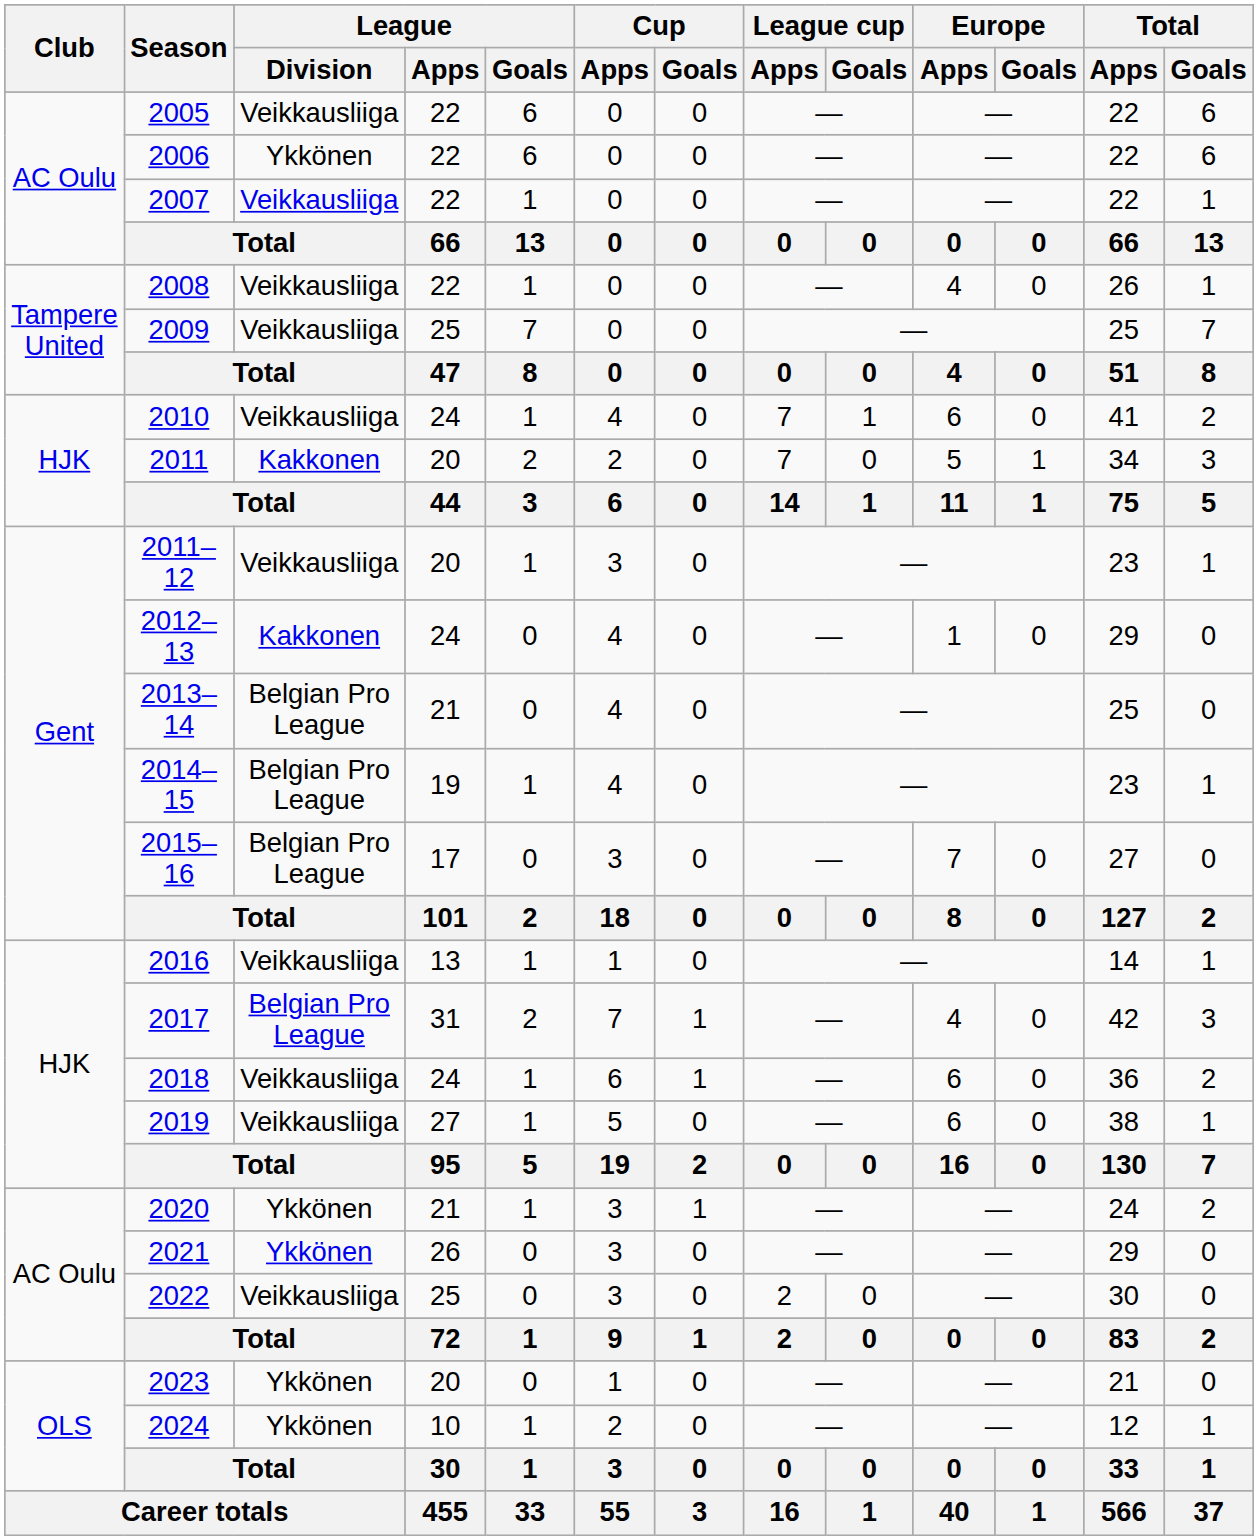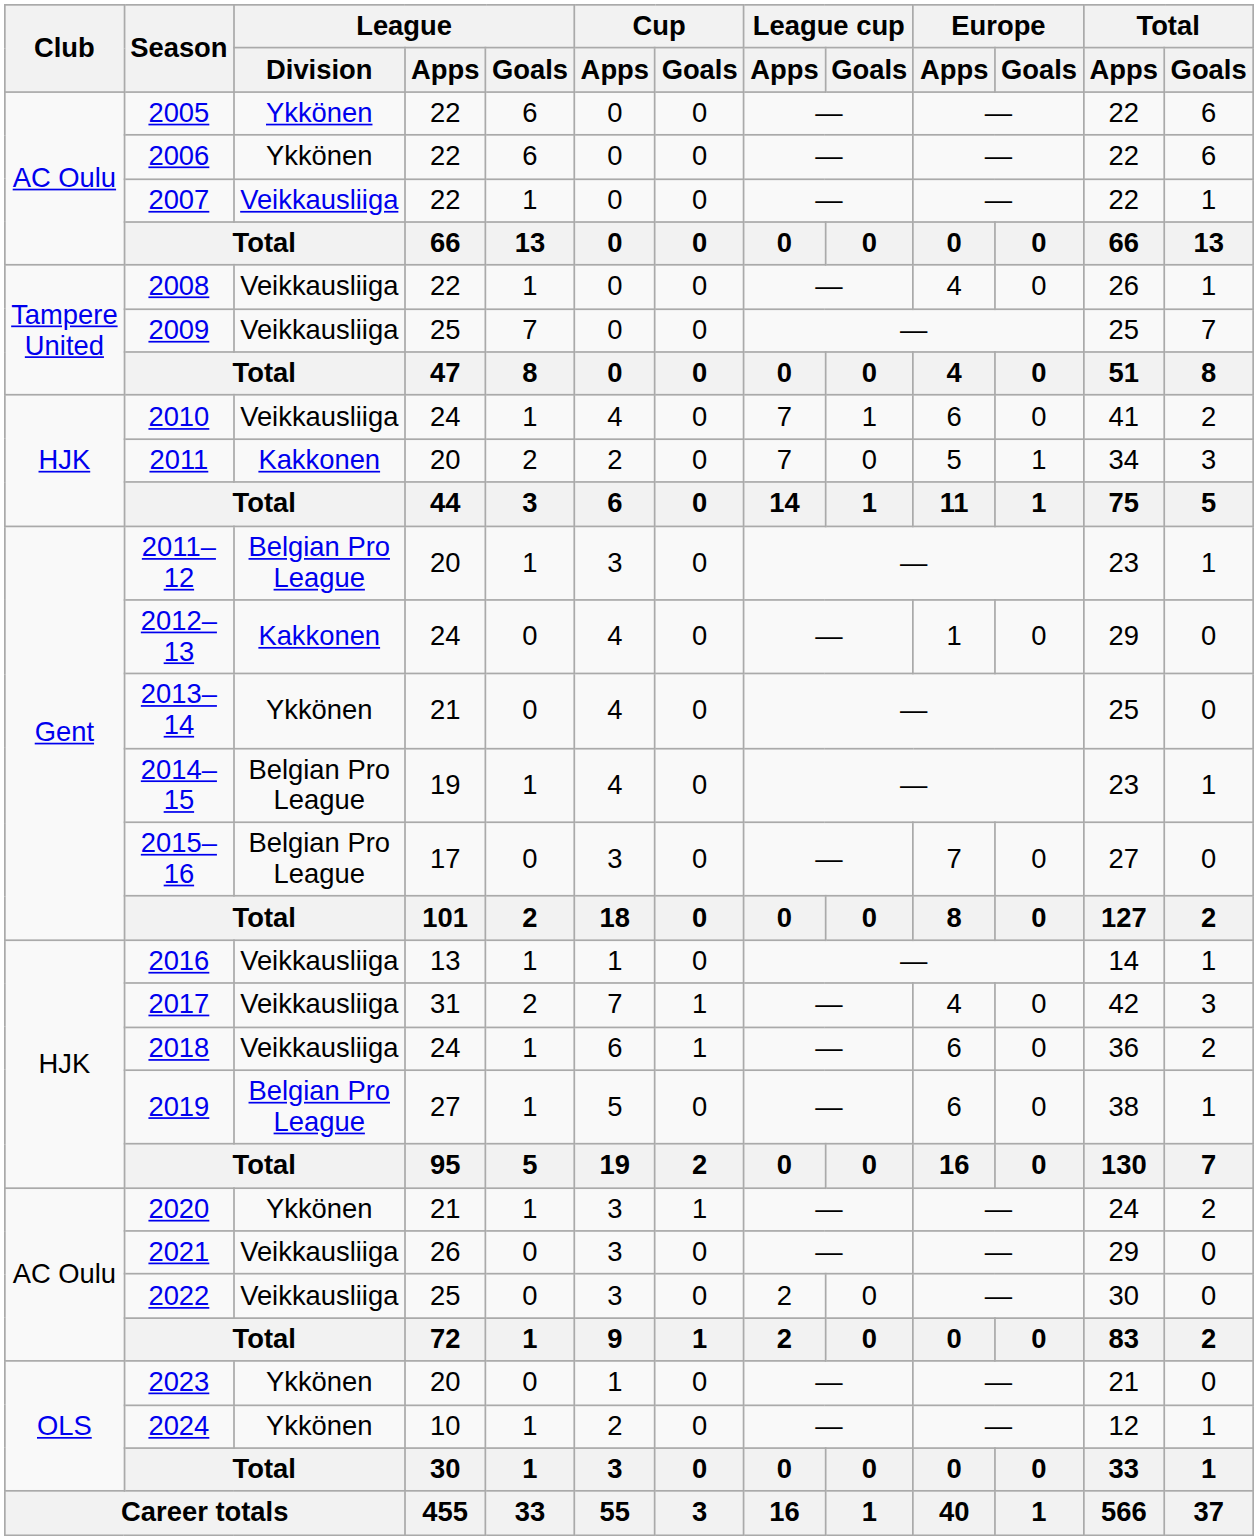2005 | League / Division: Veikkausliiga -> Ykkönen
2011–12 | League / Division: Veikkausliiga -> Belgian Pro League
2013–14 | League / Division: Belgian Pro League -> Ykkönen
2017 | League / Division: Belgian Pro League -> Veikkausliiga
2019 | League / Division: Veikkausliiga -> Belgian Pro League
2021 | League / Division: Ykkönen -> Veikkausliiga
